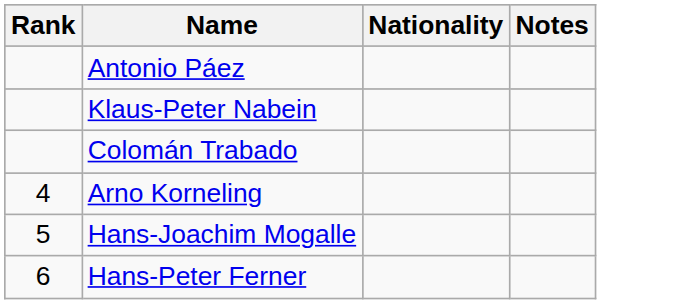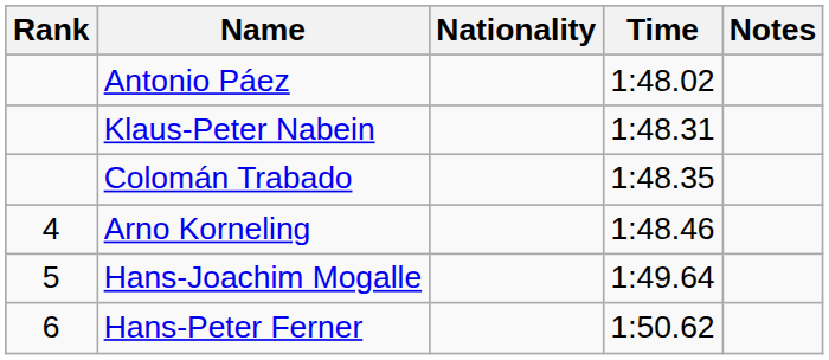+ column: Time | 1:48.02 | 1:48.31 | 1:48.35 | 1:48.46 | 1:49.64 | 1:50.62
